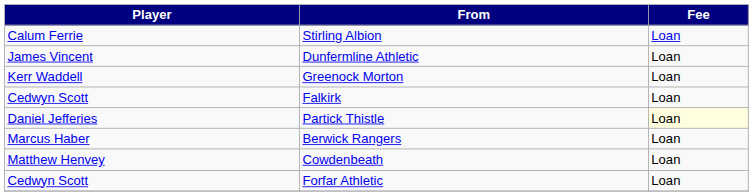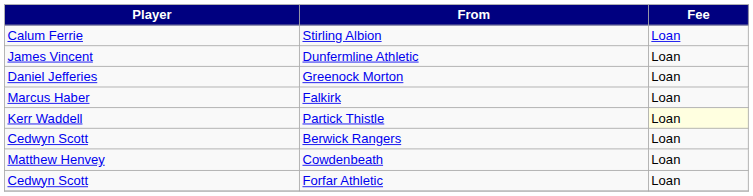Greenock Morton | Player: Kerr Waddell -> Daniel Jefferies
Falkirk | Player: Cedwyn Scott -> Marcus Haber
Partick Thistle | Player: Daniel Jefferies -> Kerr Waddell
Berwick Rangers | Player: Marcus Haber -> Cedwyn Scott
